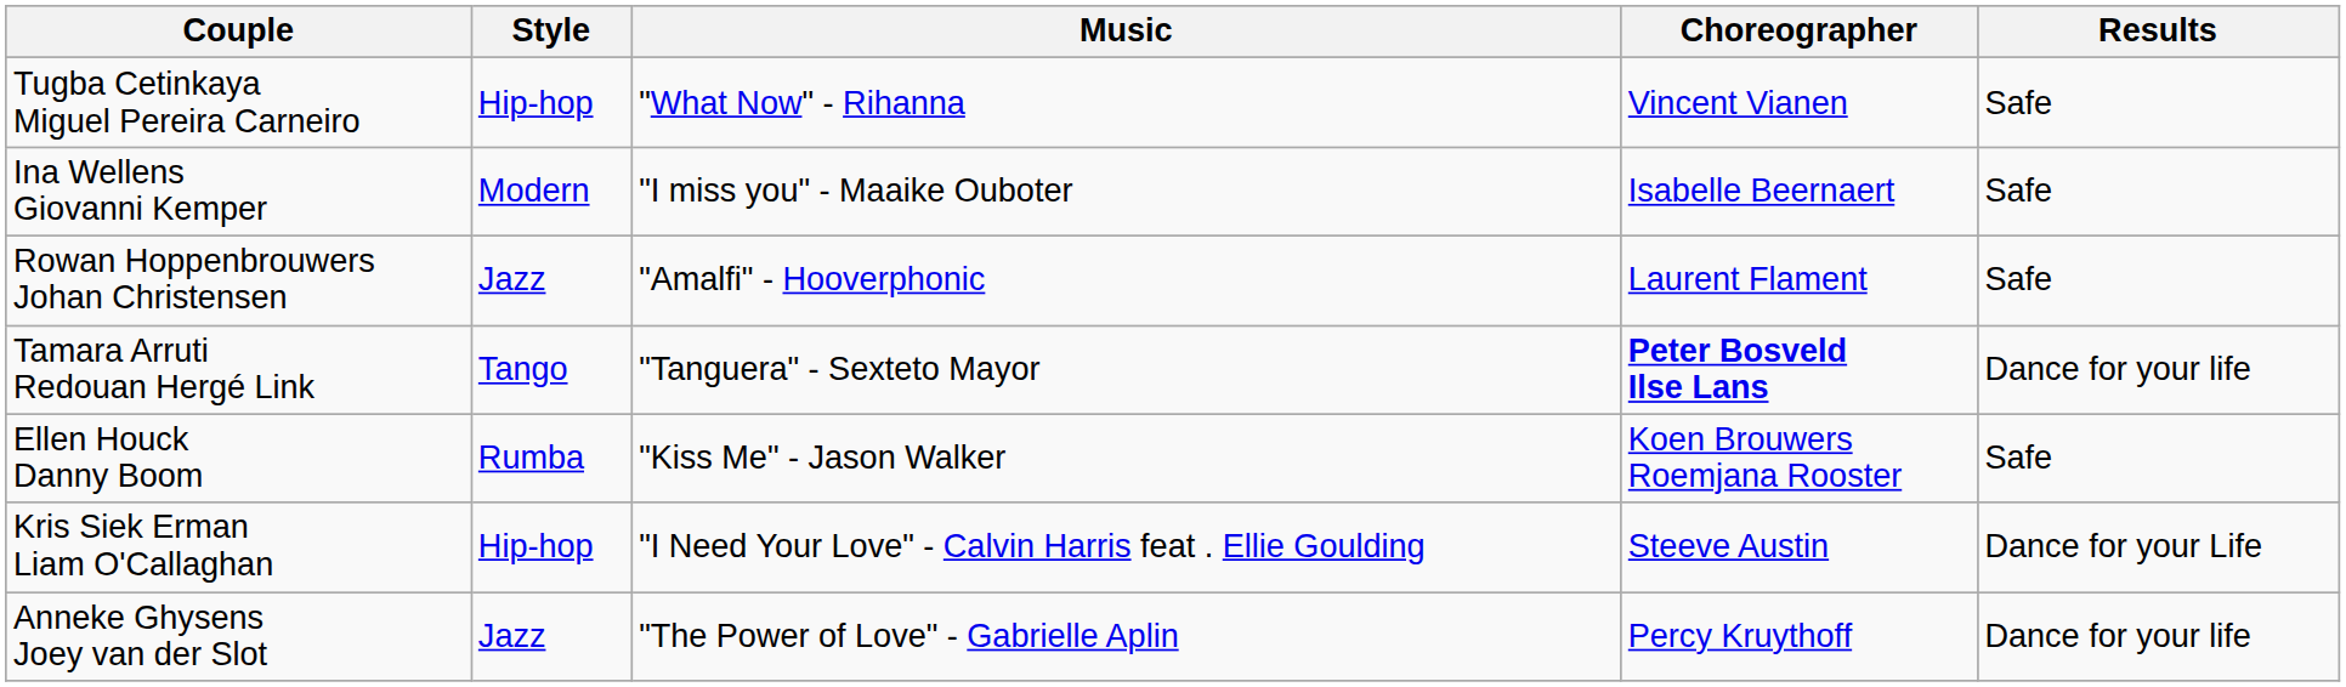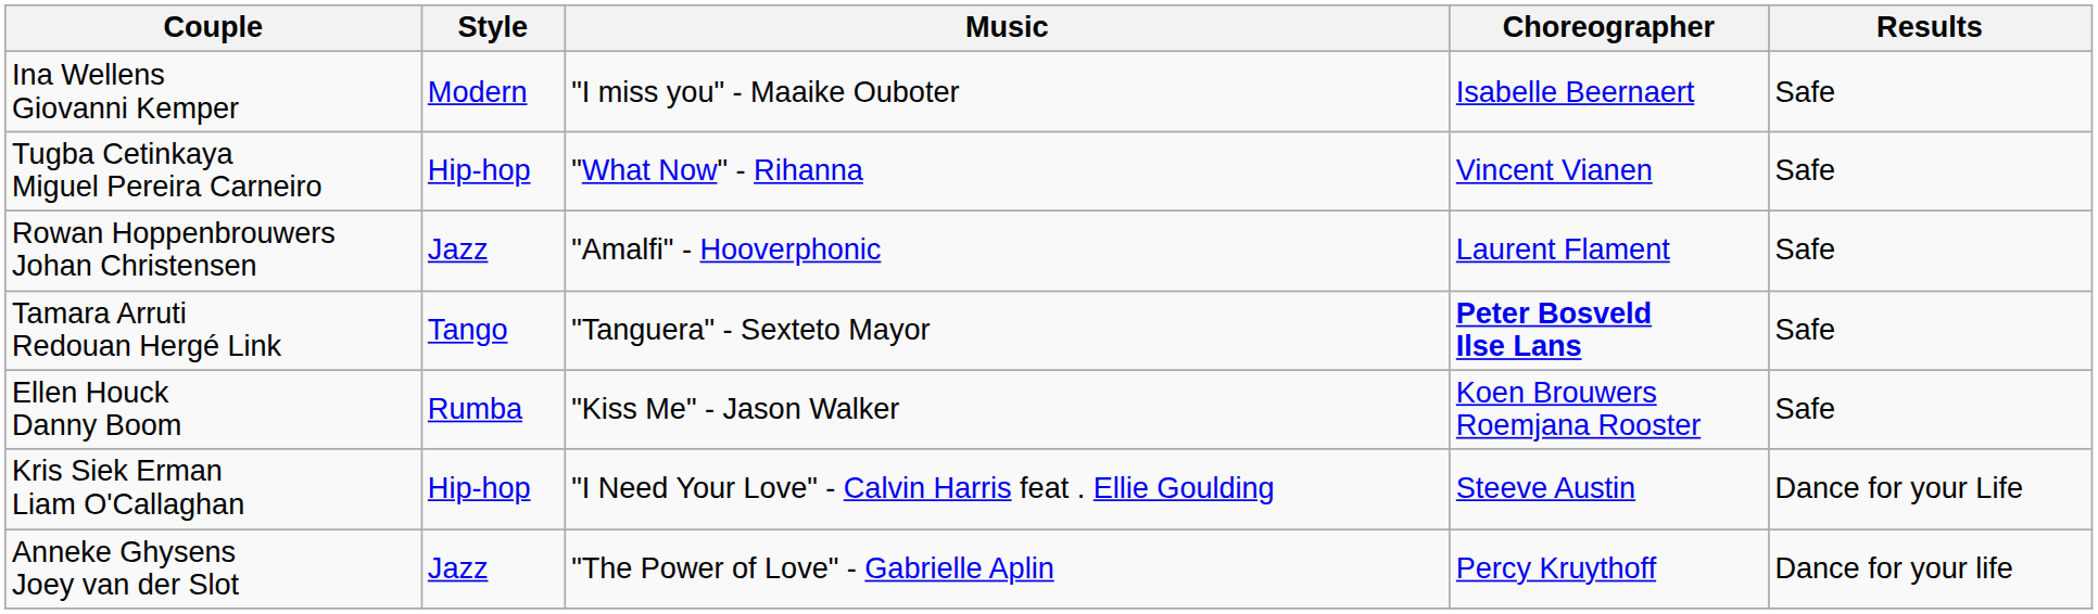rows swapped: Tugba Cetinkaya Miguel Pereira Carneiro <-> Ina Wellens Giovanni Kemper
Tamara Arruti Redouan Hergé Link | Results: Dance for your life -> Safe
